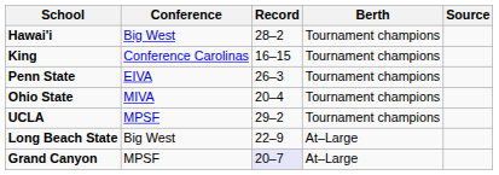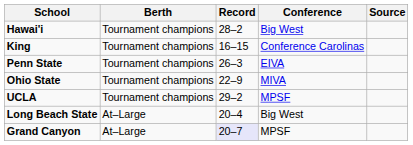columns swapped: Conference <-> Berth
Ohio State | Record: 20–4 -> 22–9
Long Beach State | Record: 22–9 -> 20–4
